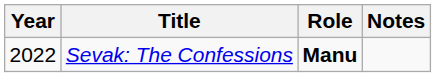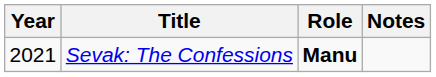Sevak: The Confessions | Year: 2022 -> 2021
